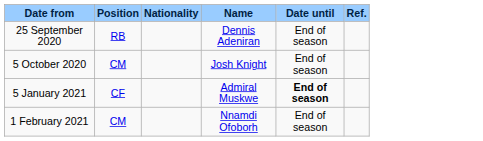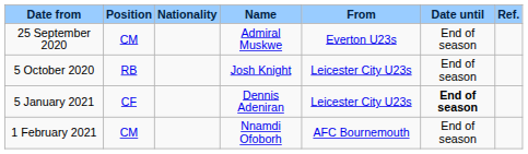+ column: From | Everton U23s | Leicester City U23s | Leicester City U23s | AFC Bournemouth
25 September 2020 | Position: RB -> CM
25 September 2020 | Name: Dennis Adeniran -> Admiral Muskwe
5 October 2020 | Position: CM -> RB
5 January 2021 | Name: Admiral Muskwe -> Dennis Adeniran
